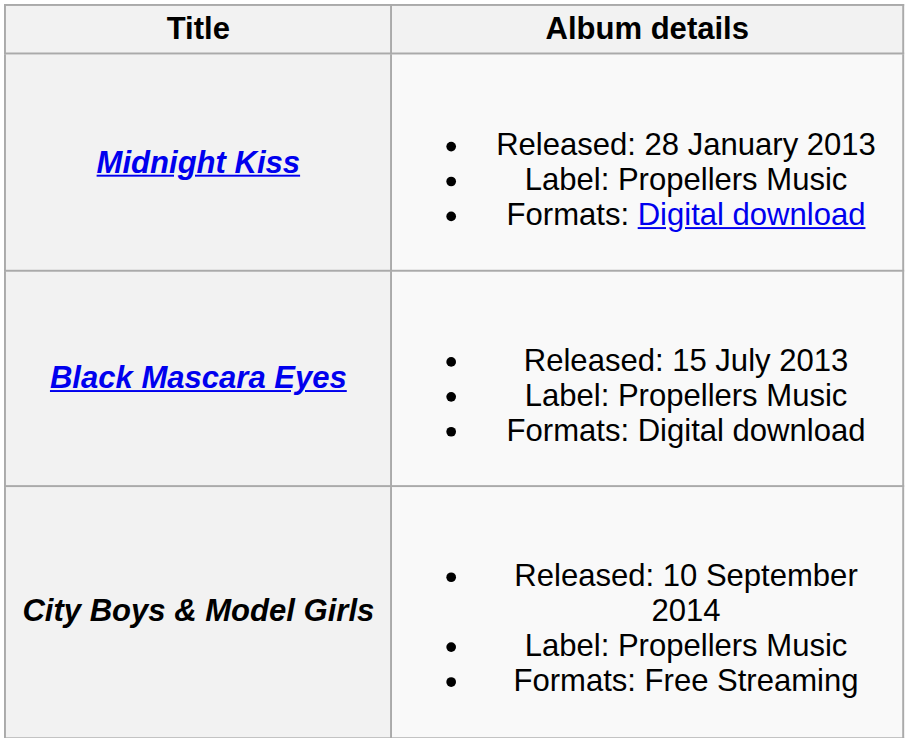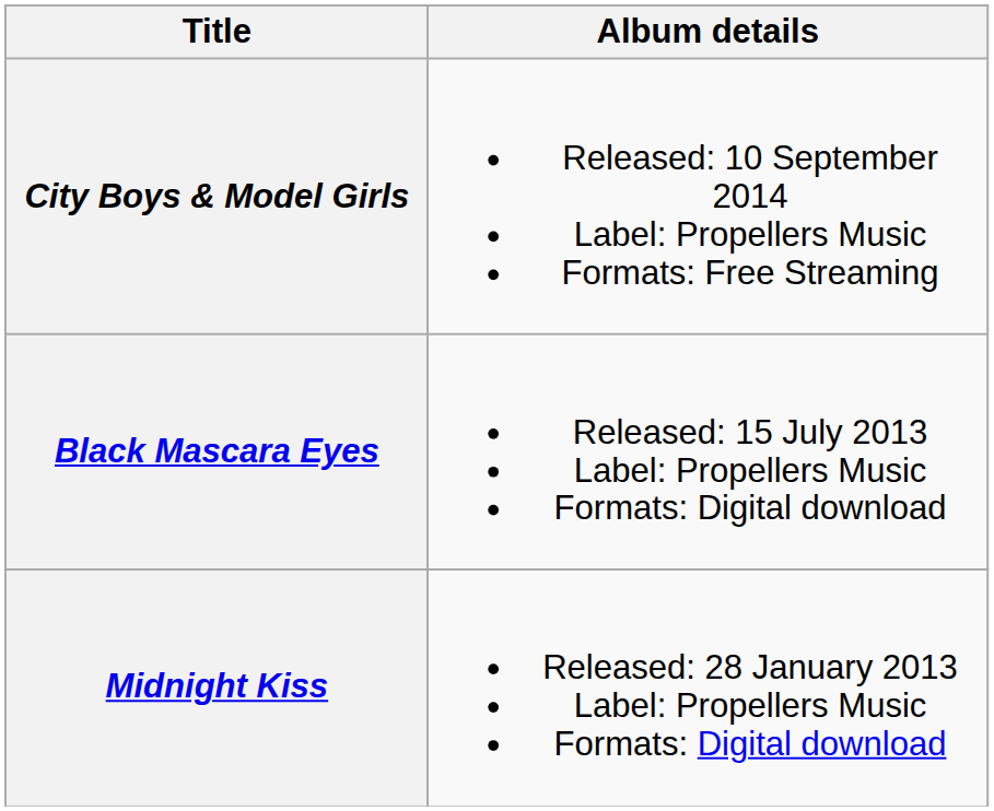rows swapped: Midnight Kiss <-> City Boys & Model Girls
